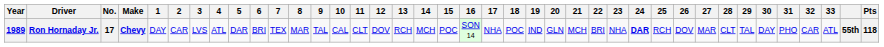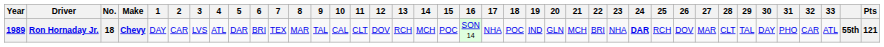Ron Hornaday Jr. | No.: 17 -> 18
Ron Hornaday Jr. | Pts: 118 -> 121
